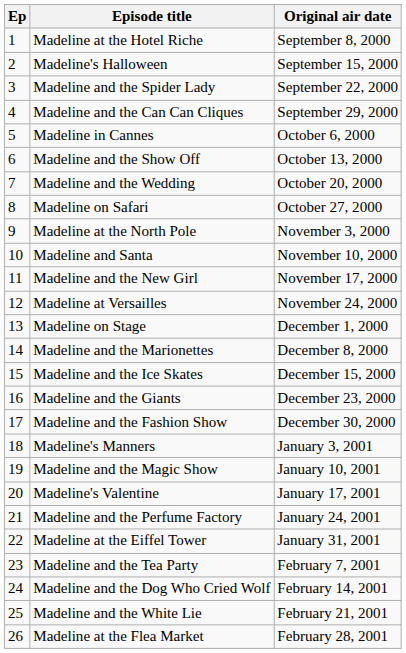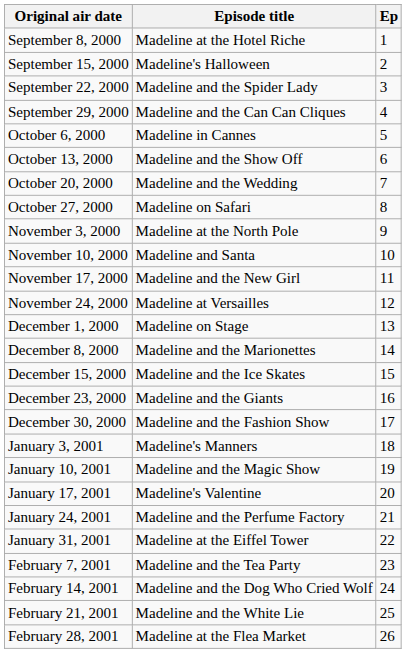columns swapped: Ep <-> Original air date
